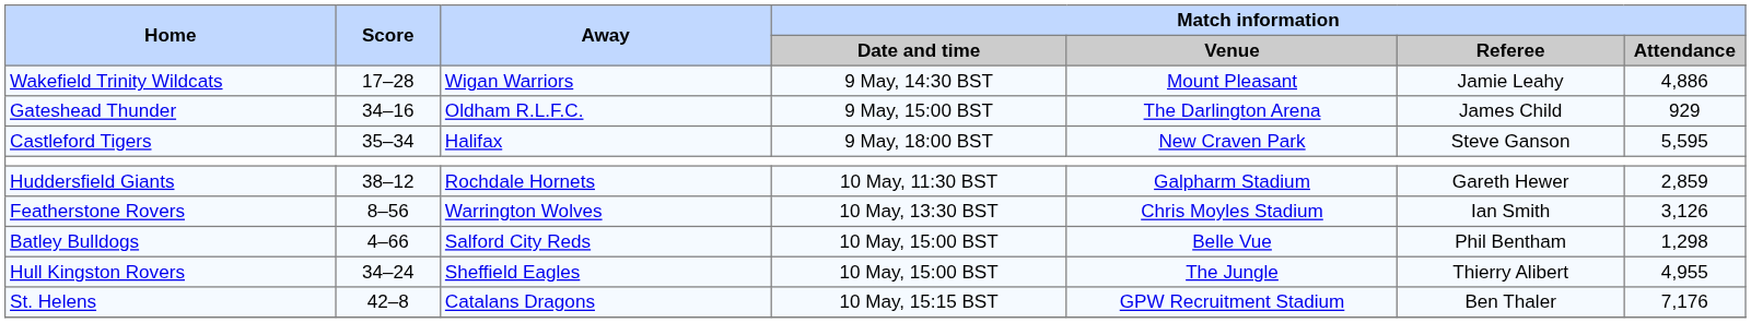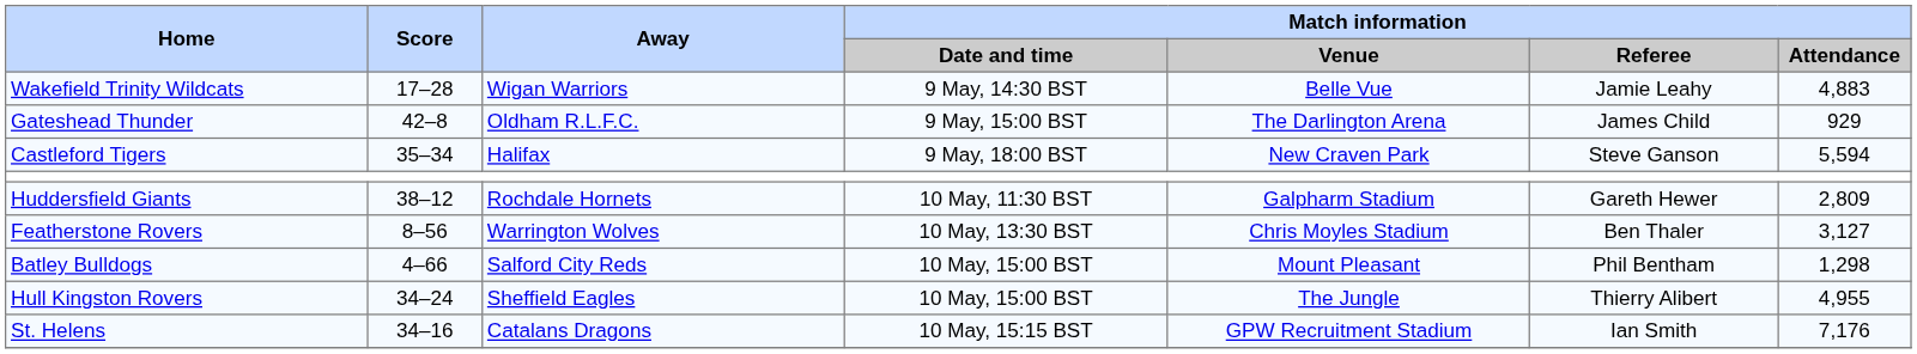Wakefield Trinity Wildcats | Match information / Venue: Mount Pleasant -> Belle Vue
Wakefield Trinity Wildcats | Match information / Attendance: 4,886 -> 4,883
Gateshead Thunder | Score: 34–16 -> 42–8
Castleford Tigers | Match information / Attendance: 5,595 -> 5,594
Huddersfield Giants | Match information / Attendance: 2,859 -> 2,809
Featherstone Rovers | Match information / Referee: Ian Smith -> Ben Thaler
Featherstone Rovers | Match information / Attendance: 3,126 -> 3,127
Batley Bulldogs | Match information / Venue: Belle Vue -> Mount Pleasant
St. Helens | Score: 42–8 -> 34–16
St. Helens | Match information / Referee: Ben Thaler -> Ian Smith
